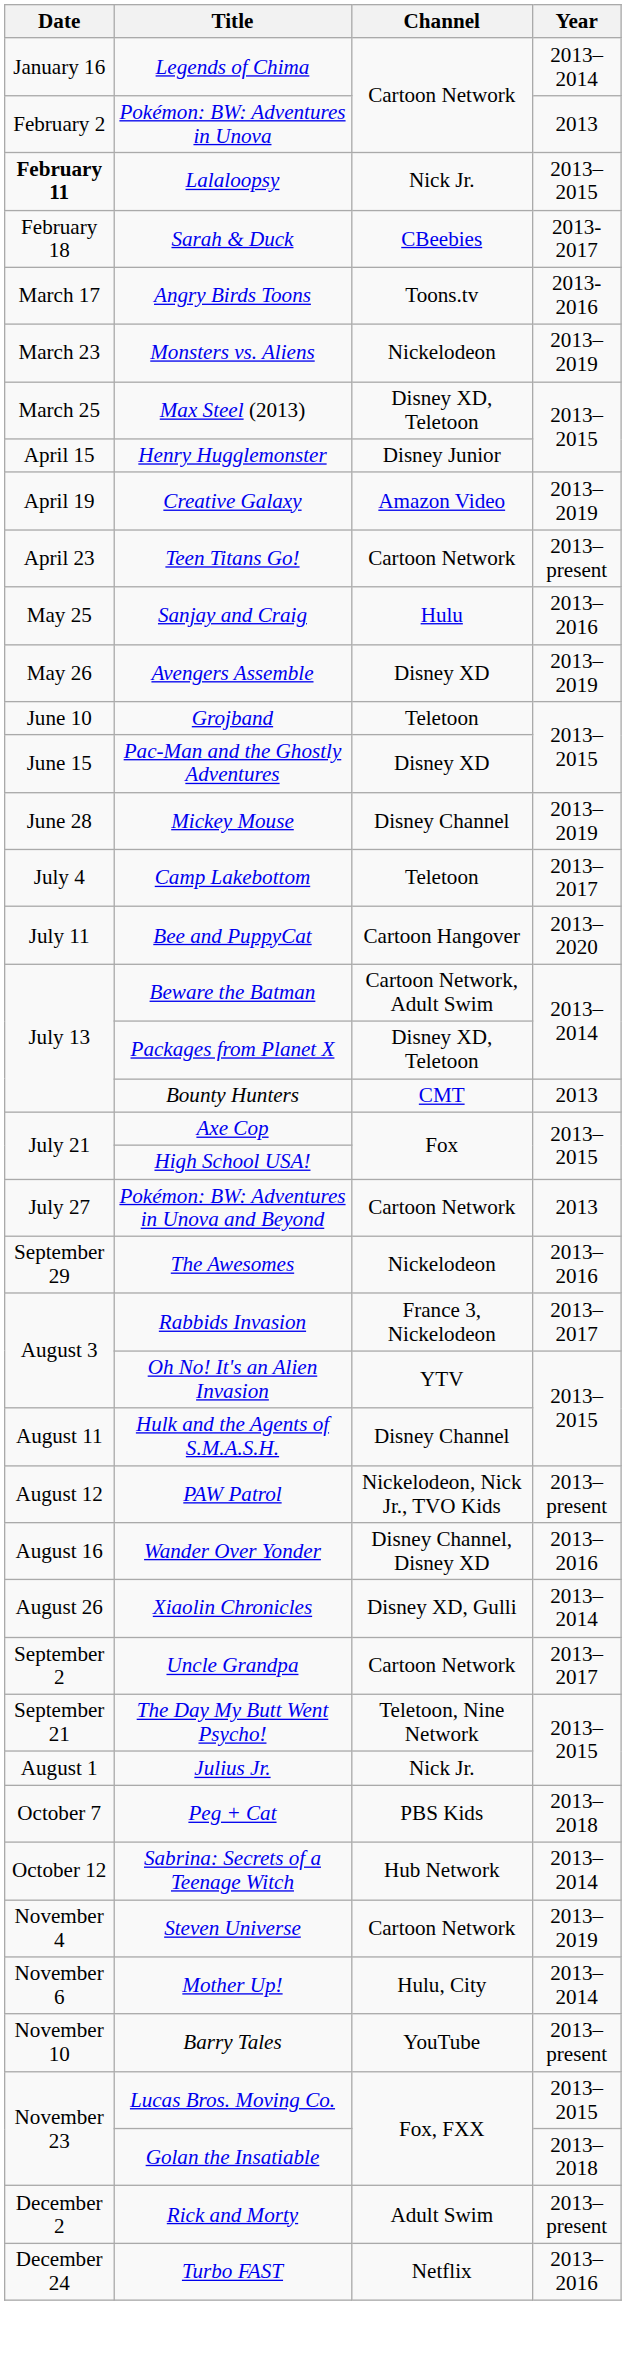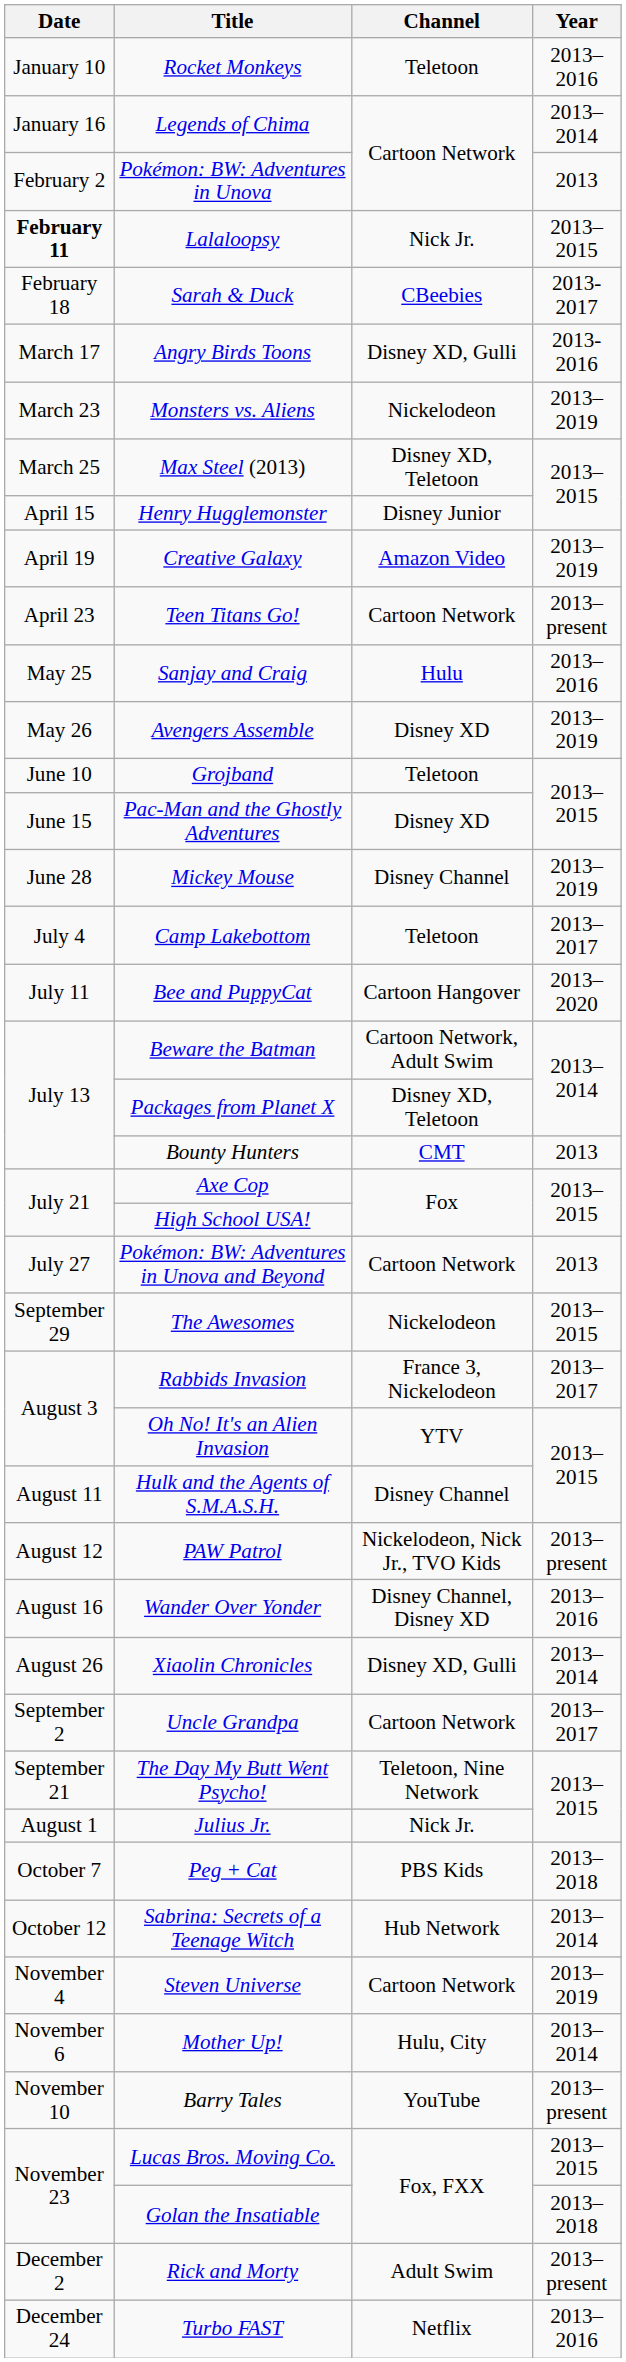+ row: January 10 | Rocket Monkeys | Teletoon | 2013–2016
Angry Birds Toons | Channel: Toons.tv -> Disney XD, Gulli
The Awesomes | Year: 2013–2016 -> 2013–2015
